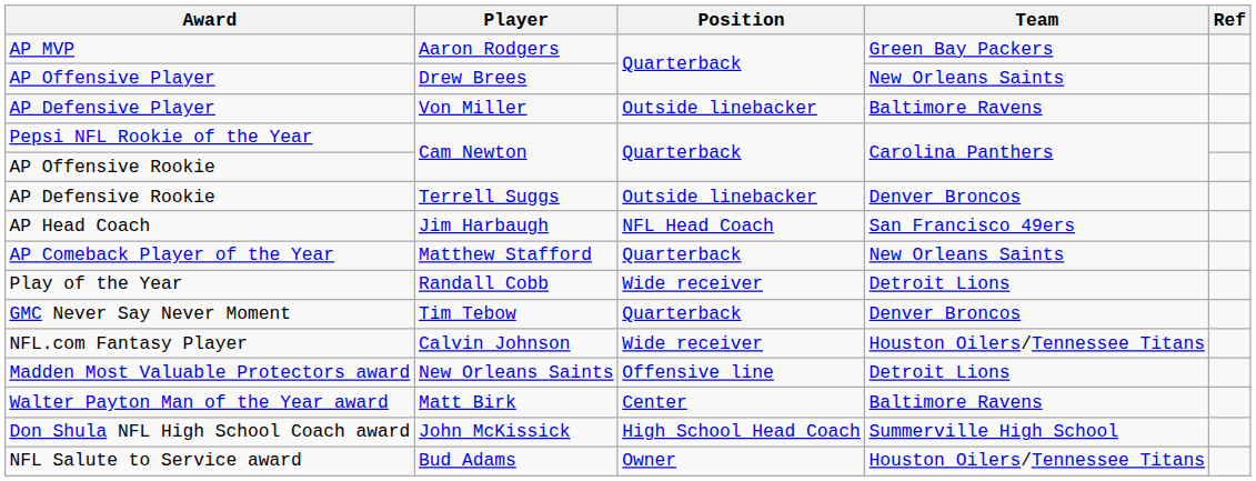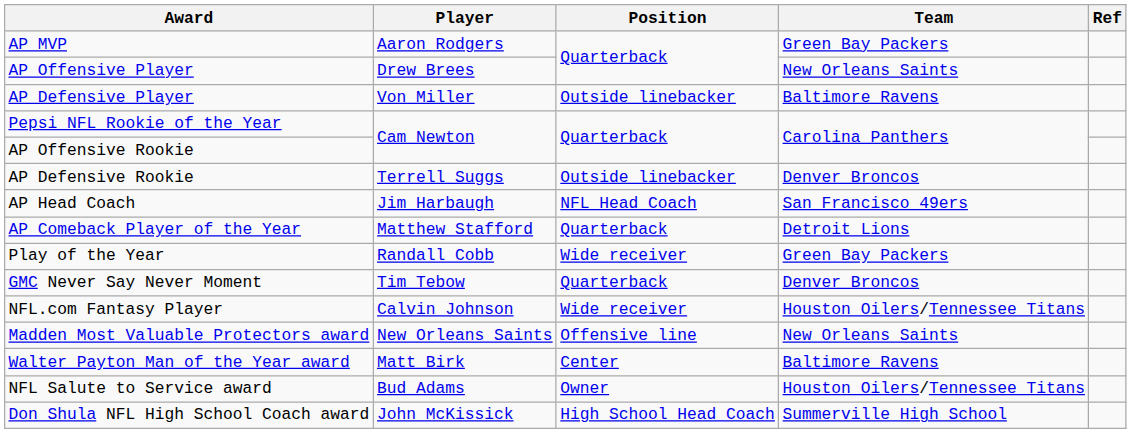AP Comeback Player of the Year | Team: New Orleans Saints -> Detroit Lions
Play of the Year | Team: Detroit Lions -> Green Bay Packers
Madden Most Valuable Protectors award | Team: Detroit Lions -> New Orleans Saints
rows swapped: Don Shula NFL High School Coach award <-> NFL Salute to Service award
